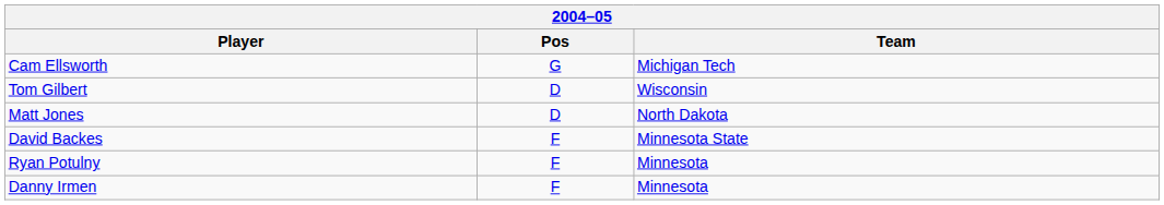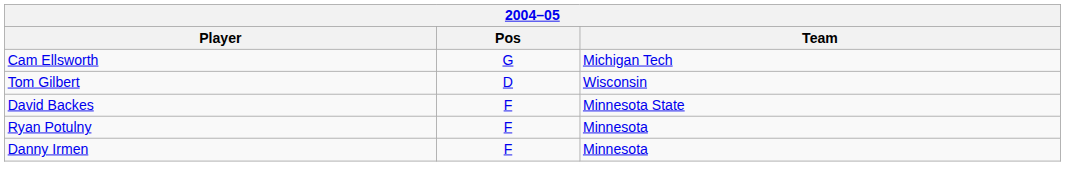- row: Matt Jones | D | North Dakota
